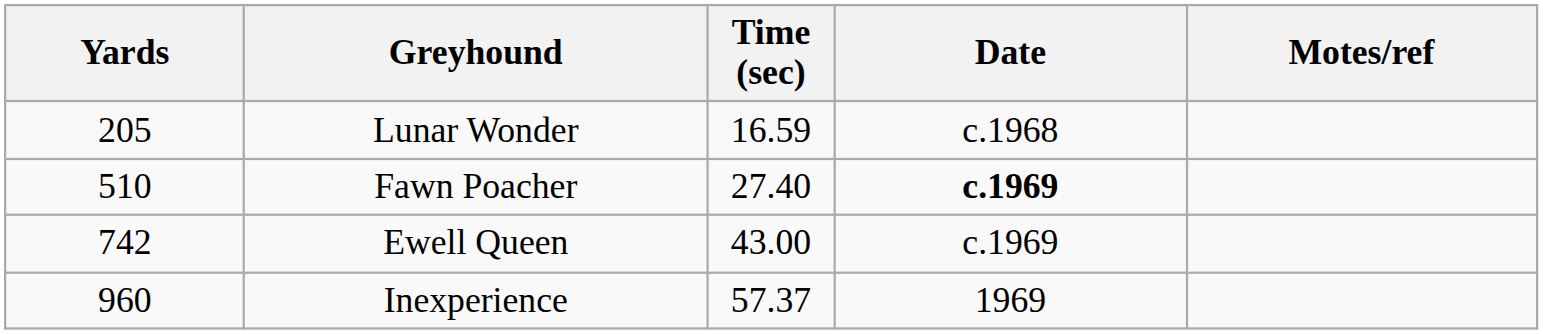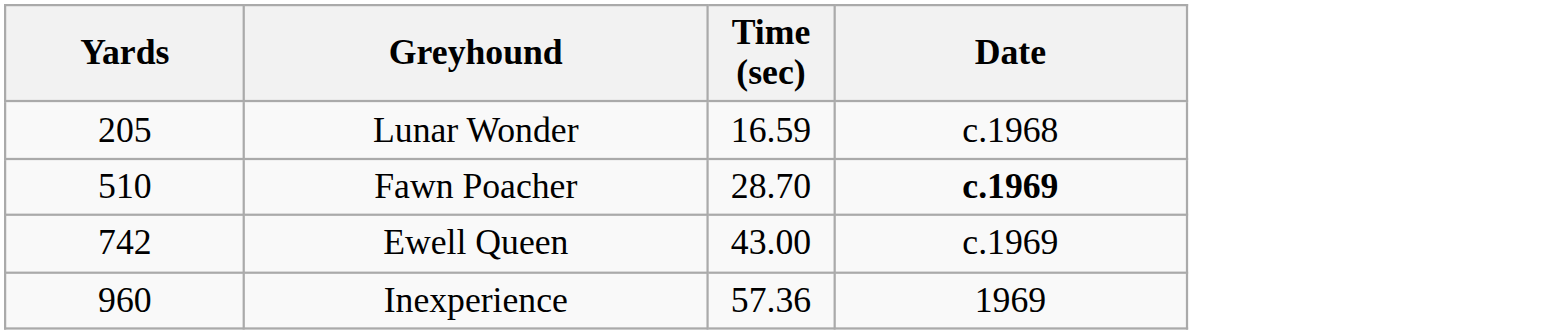- column: Motes/ref
Fawn Poacher | Time (sec): 27.40 -> 28.70
Inexperience | Time (sec): 57.37 -> 57.36
